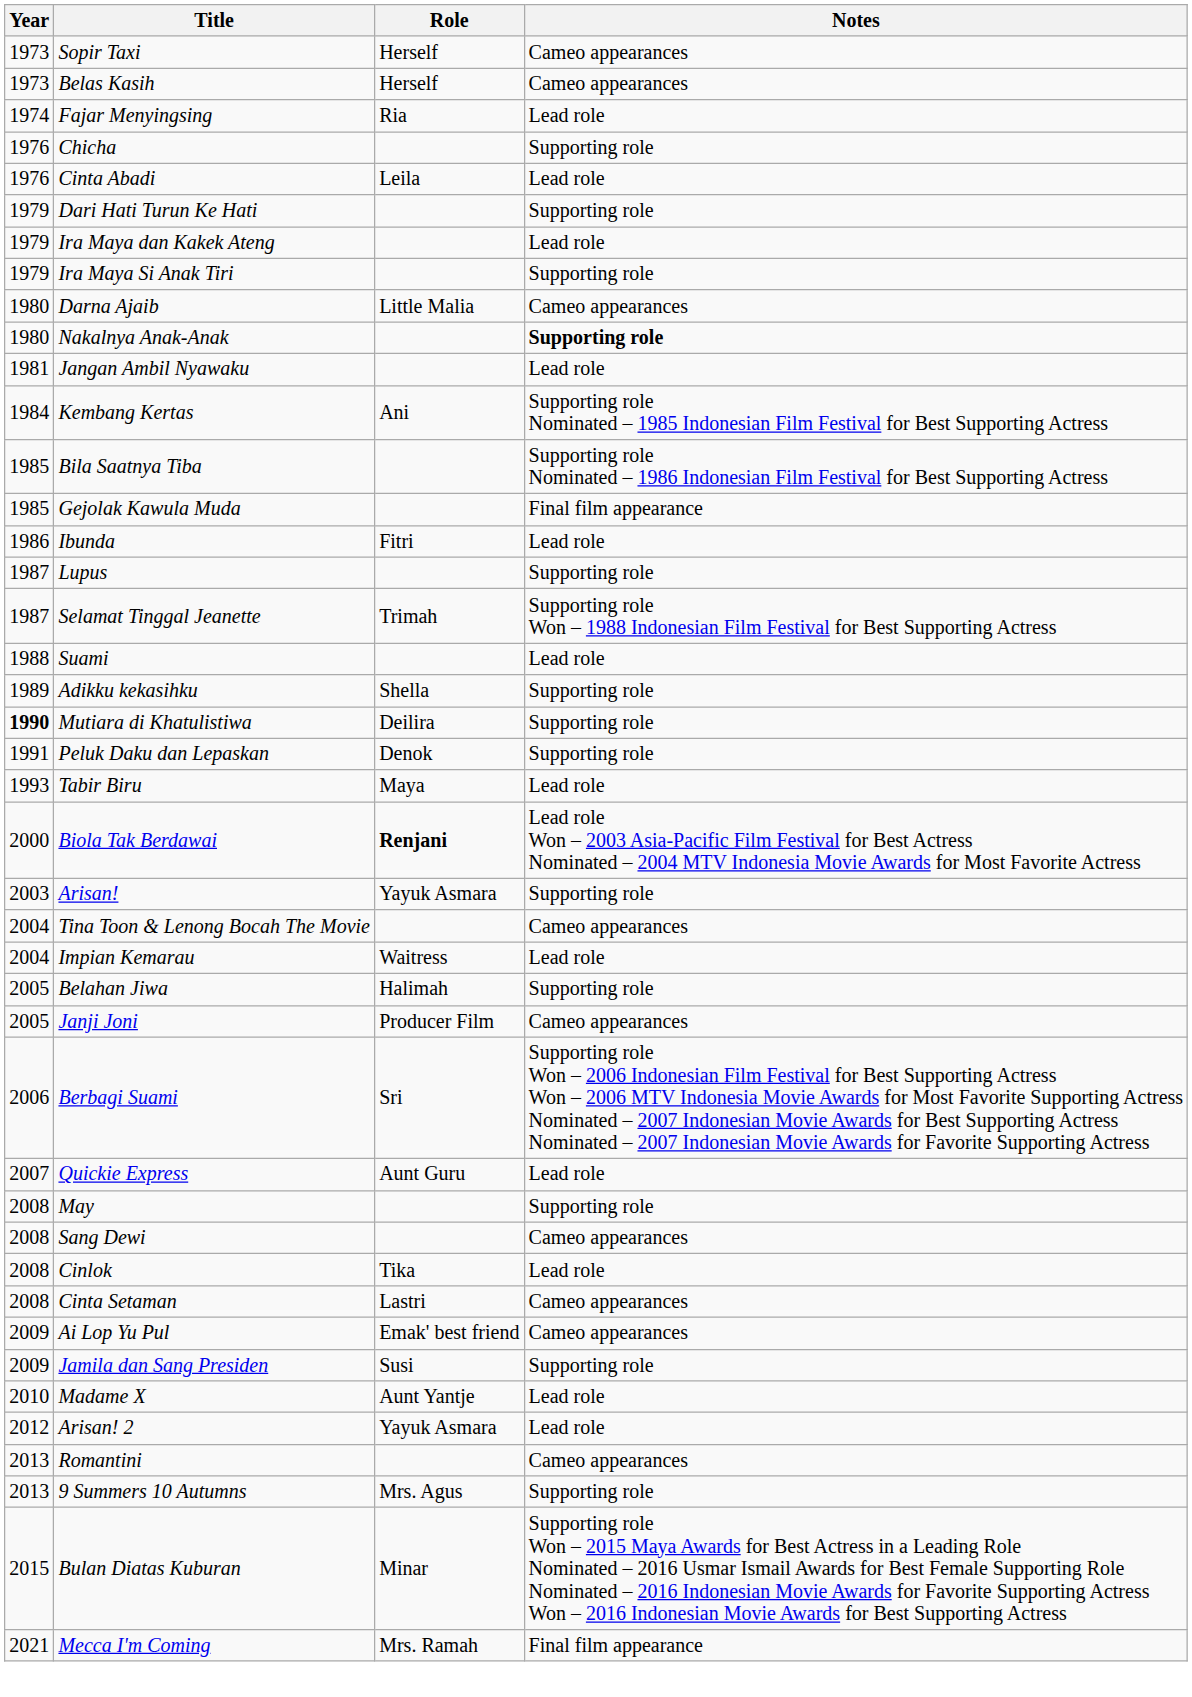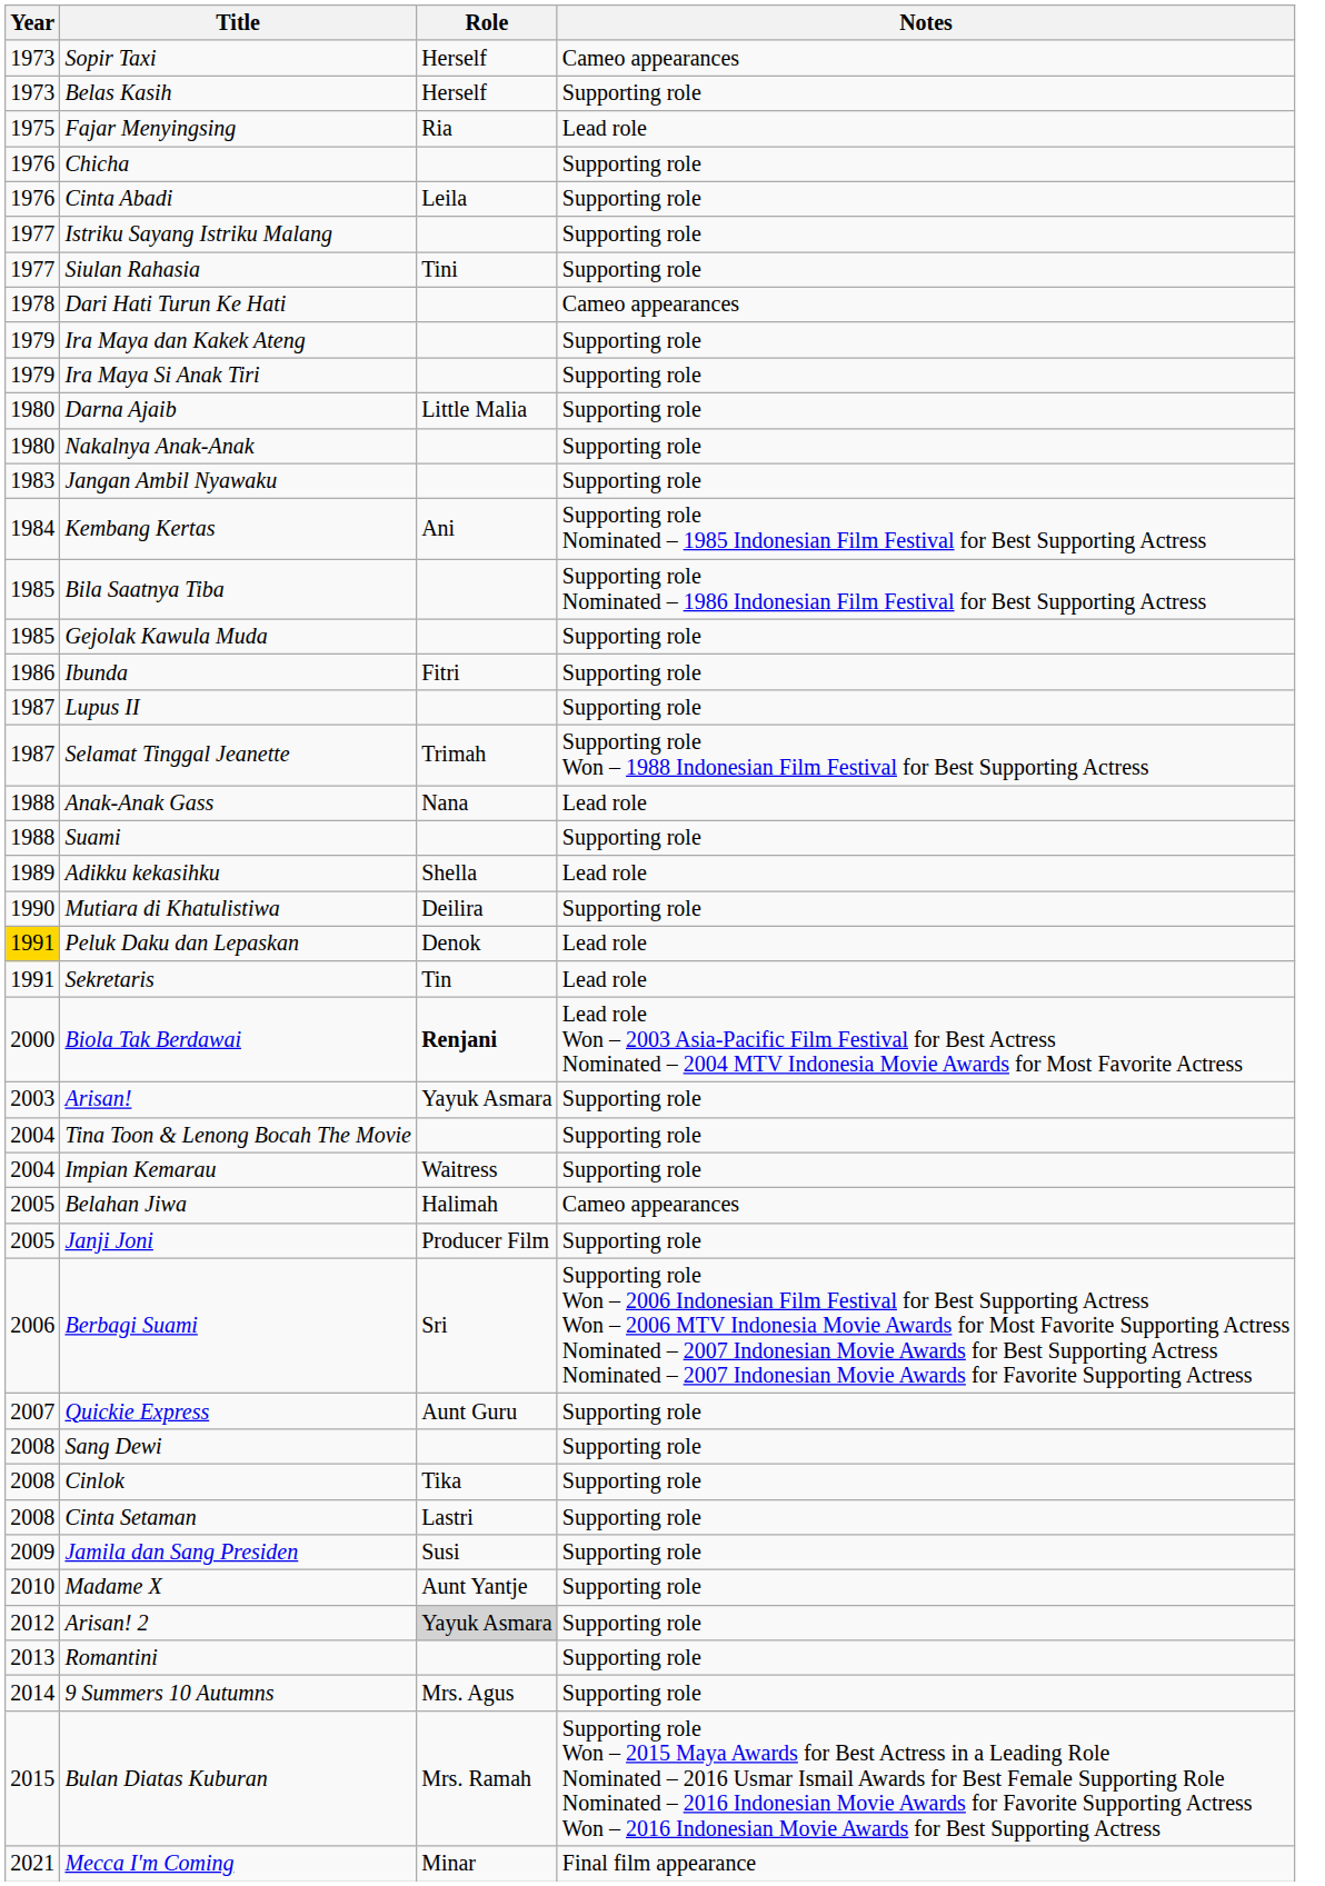Belas Kasih | Notes: Cameo appearances -> Supporting role
Fajar Menyingsing | Year: 1974 -> 1975
Cinta Abadi | Notes: Lead role -> Supporting role
+ row: 1977 | Istriku Sayang Istriku Malang | Supporting role
+ row: 1977 | Siulan Rahasia | Tini | Supporting role
Dari Hati Turun Ke Hati | Year: 1979 -> 1978
Dari Hati Turun Ke Hati | Notes: Supporting role -> Cameo appearances
Ira Maya dan Kakek Ateng | Notes: Lead role -> Supporting role
Darna Ajaib | Notes: Cameo appearances -> Supporting role
Nakalnya Anak-Anak | Notes: bold -> normal
Jangan Ambil Nyawaku | Year: 1981 -> 1983
Jangan Ambil Nyawaku | Notes: Lead role -> Supporting role
Gejolak Kawula Muda | Notes: Final film appearance -> Supporting role
Ibunda | Notes: Lead role -> Supporting role
- row: 1987 | Lupus | Supporting role
+ row: 1987 | Lupus II | Supporting role
+ row: 1988 | Anak-Anak Gass | Nana | Lead role
Suami | Notes: Lead role -> Supporting role
Adikku kekasihku | Notes: Supporting role -> Lead role
Mutiara di Khatulistiwa | Year: bold -> normal
Peluk Daku dan Lepaskan | Year: no background -> gold background
Peluk Daku dan Lepaskan | Notes: Supporting role -> Lead role
+ row: 1991 | Sekretaris | Tin | Lead role
- row: 1993 | Tabir Biru | Maya | Lead role
Tina Toon & Lenong Bocah The Movie | Notes: Cameo appearances -> Supporting role
Impian Kemarau | Notes: Lead role -> Supporting role
Belahan Jiwa | Notes: Supporting role -> Cameo appearances
Janji Joni | Notes: Cameo appearances -> Supporting role
Quickie Express | Notes: Lead role -> Supporting role
- row: 2008 | May | Supporting role
Sang Dewi | Notes: Cameo appearances -> Supporting role
Cinlok | Notes: Lead role -> Supporting role
Cinta Setaman | Notes: Cameo appearances -> Supporting role
- row: 2009 | Ai Lop Yu Pul | Emak' best friend | Cameo appearances
Madame X | Notes: Lead role -> Supporting role
Arisan! 2 | Role: no background -> lightgrey background
Arisan! 2 | Notes: Lead role -> Supporting role
Romantini | Notes: Cameo appearances -> Supporting role
9 Summers 10 Autumns | Year: 2013 -> 2014
Bulan Diatas Kuburan | Role: Minar -> Mrs. Ramah
Mecca I'm Coming | Role: Mrs. Ramah -> Minar
